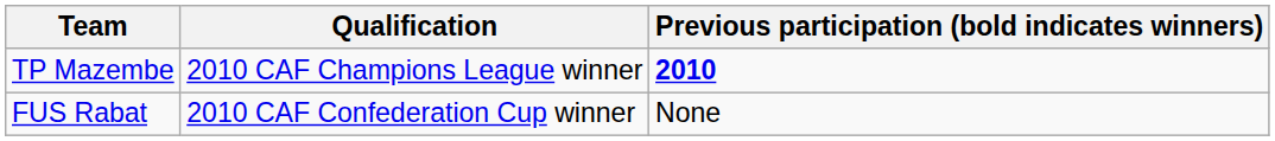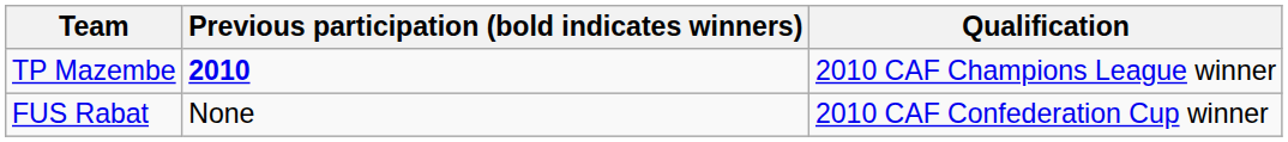columns swapped: Qualification <-> Previous participation (bold indicates winners)
